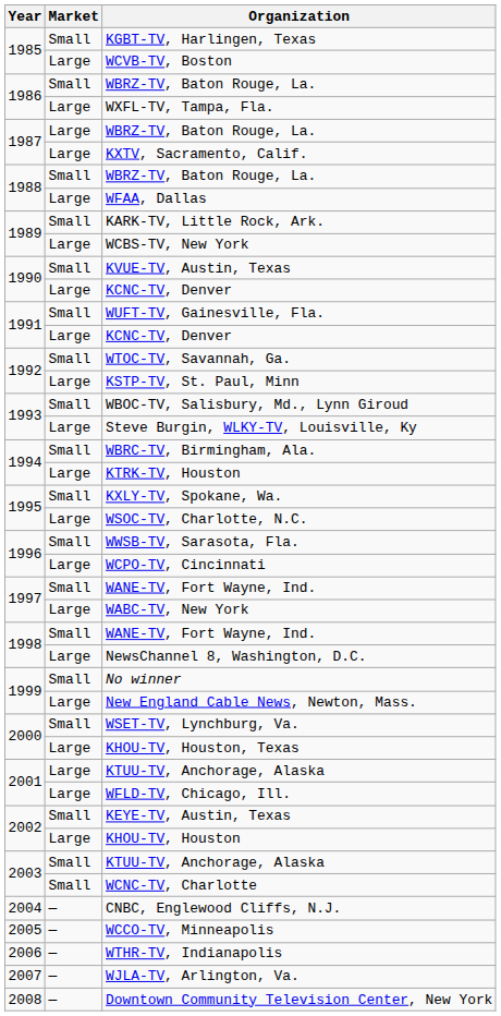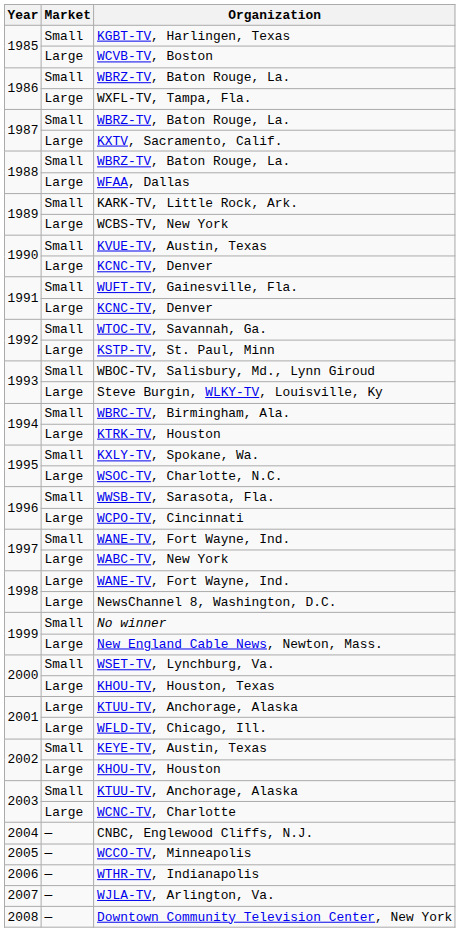1987 / WBRZ-TV, Baton Rouge, La. | Market: Large -> Small
1998 / WANE-TV, Fort Wayne, Ind. | Market: Small -> Large
WCNC-TV, Charlotte | Market: Small -> Large
